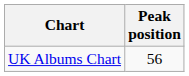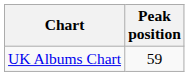UK Albums Chart | Peak position: 56 -> 59
